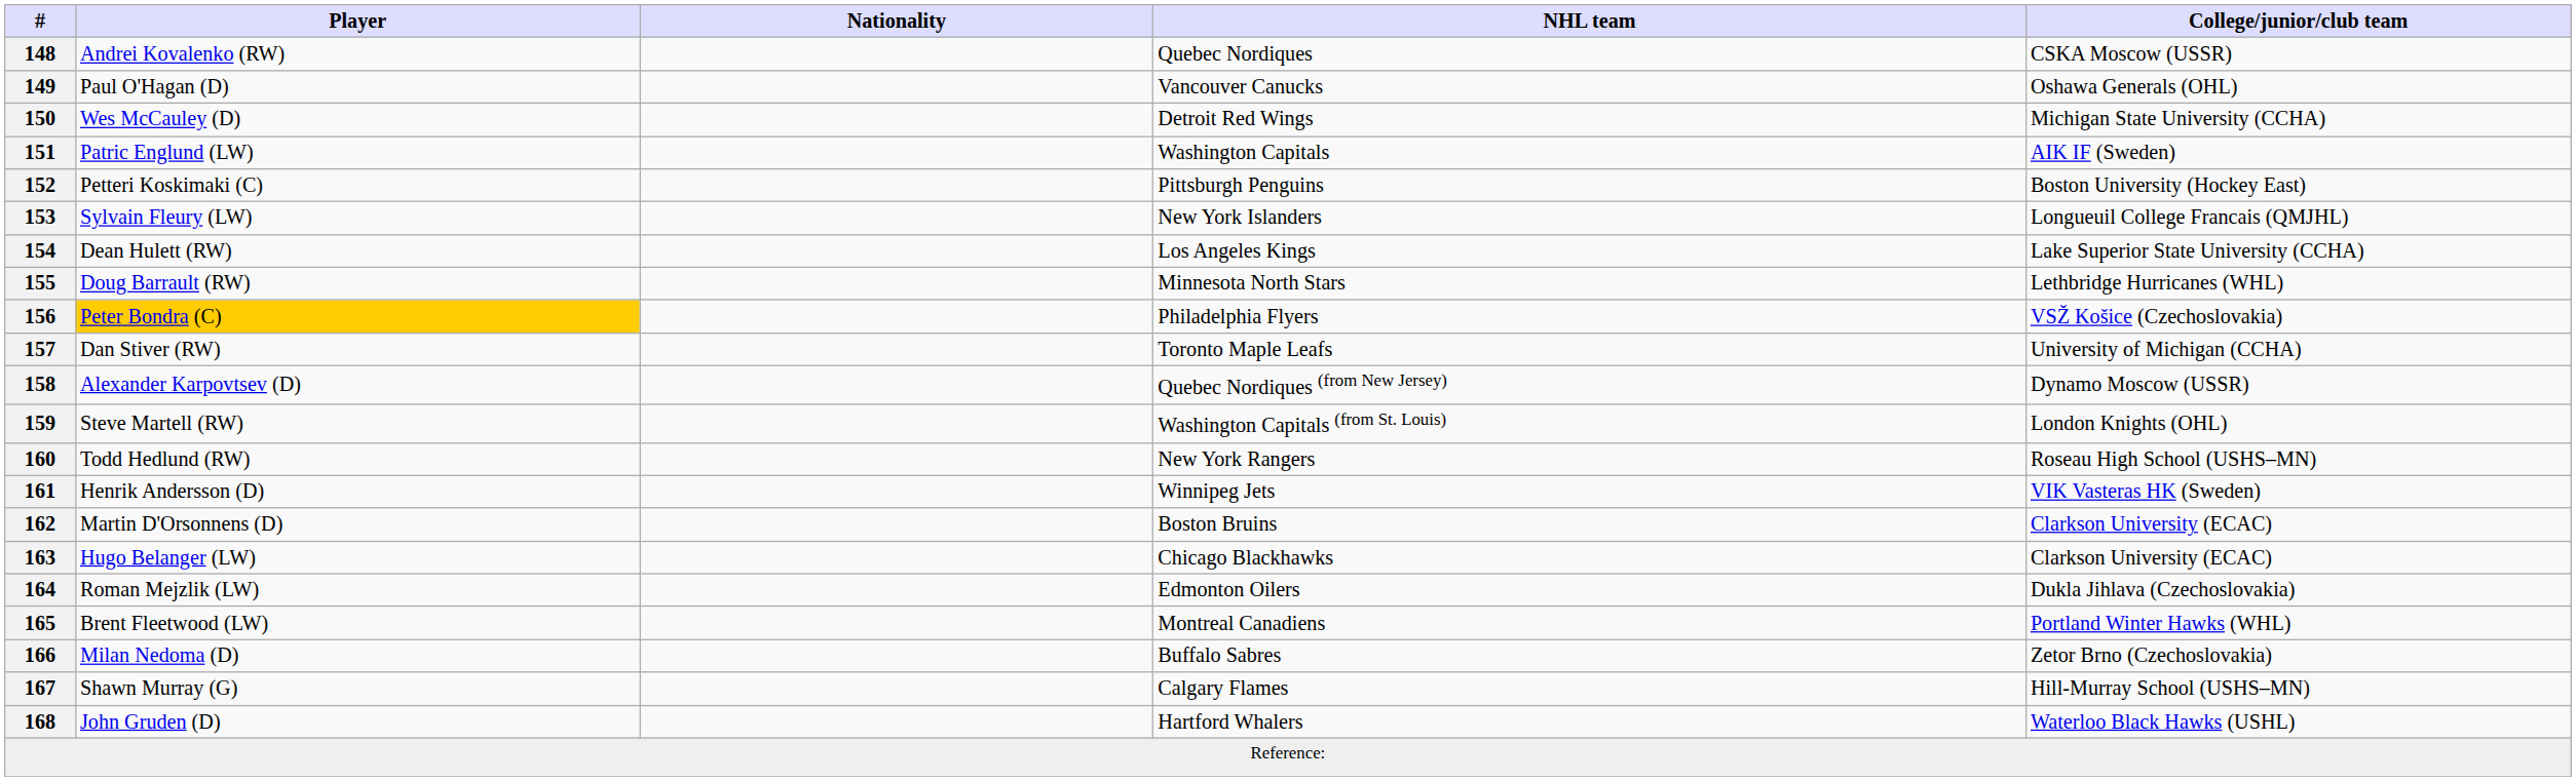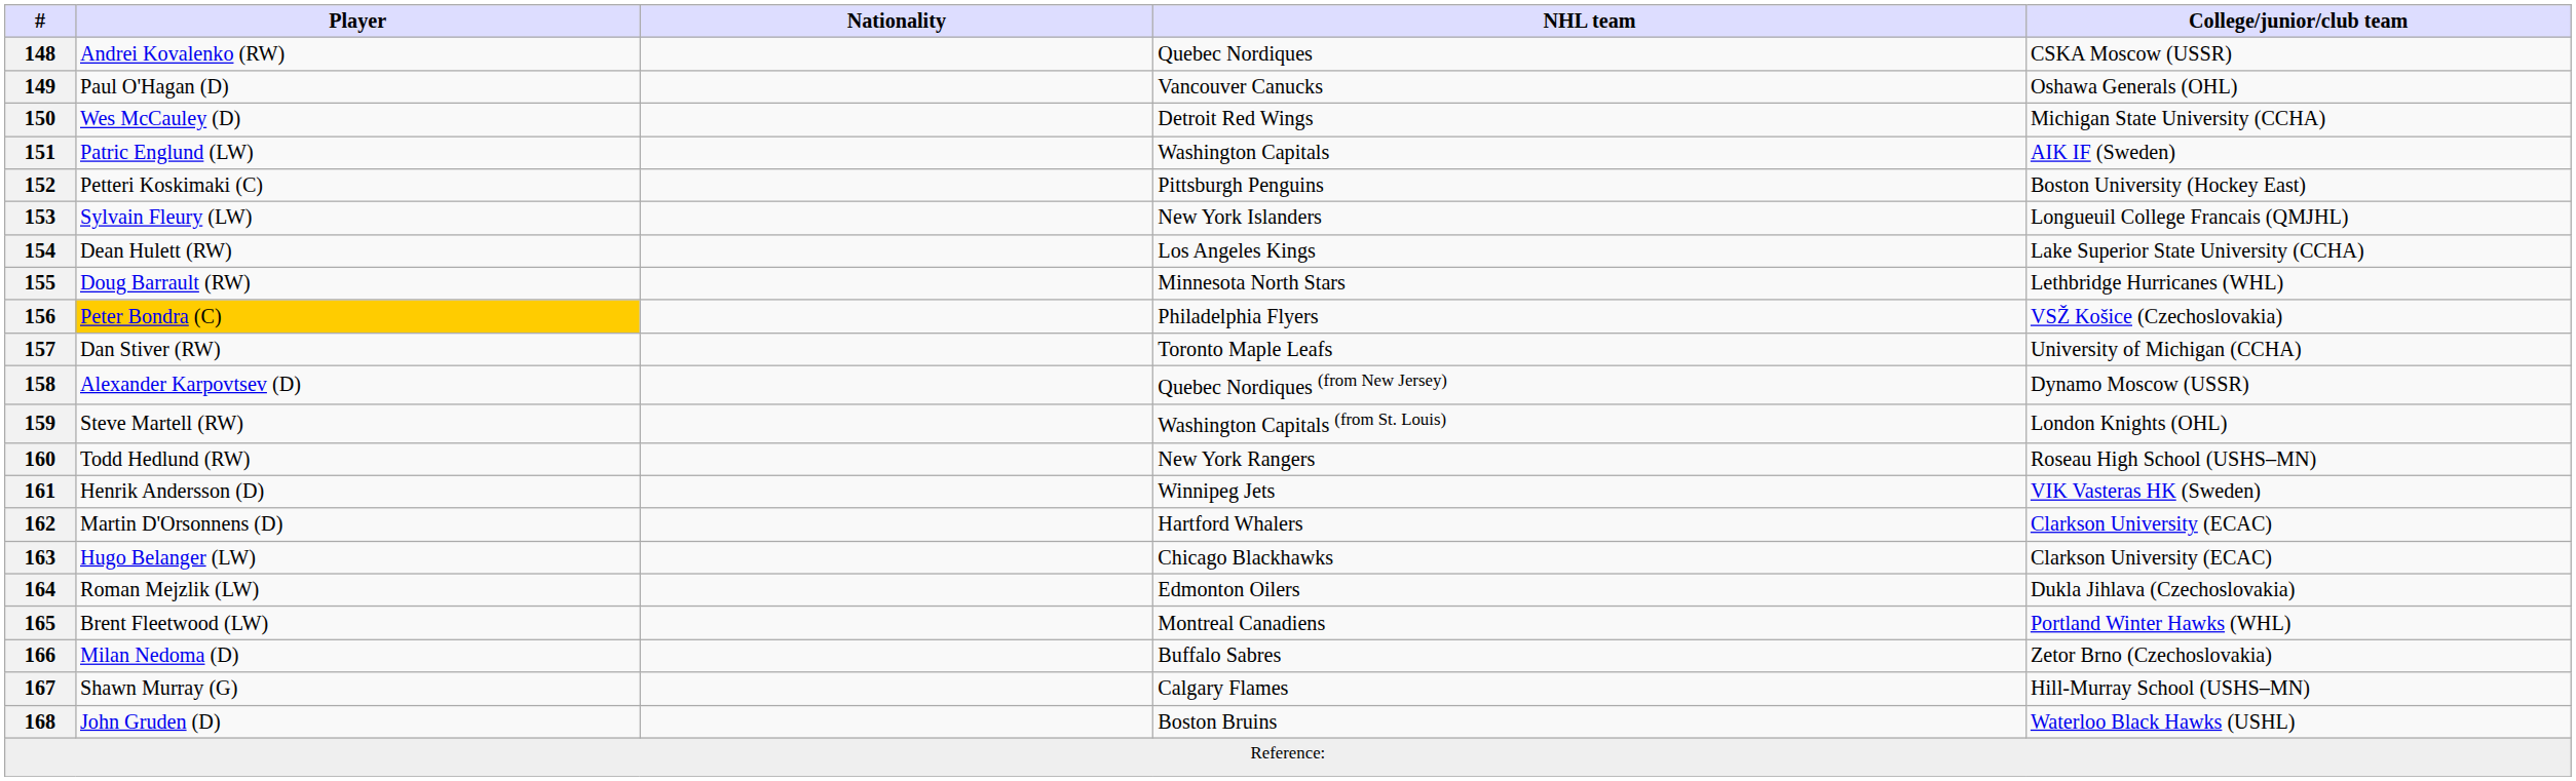162 | NHL team: Boston Bruins -> Hartford Whalers
168 | NHL team: Hartford Whalers -> Boston Bruins
